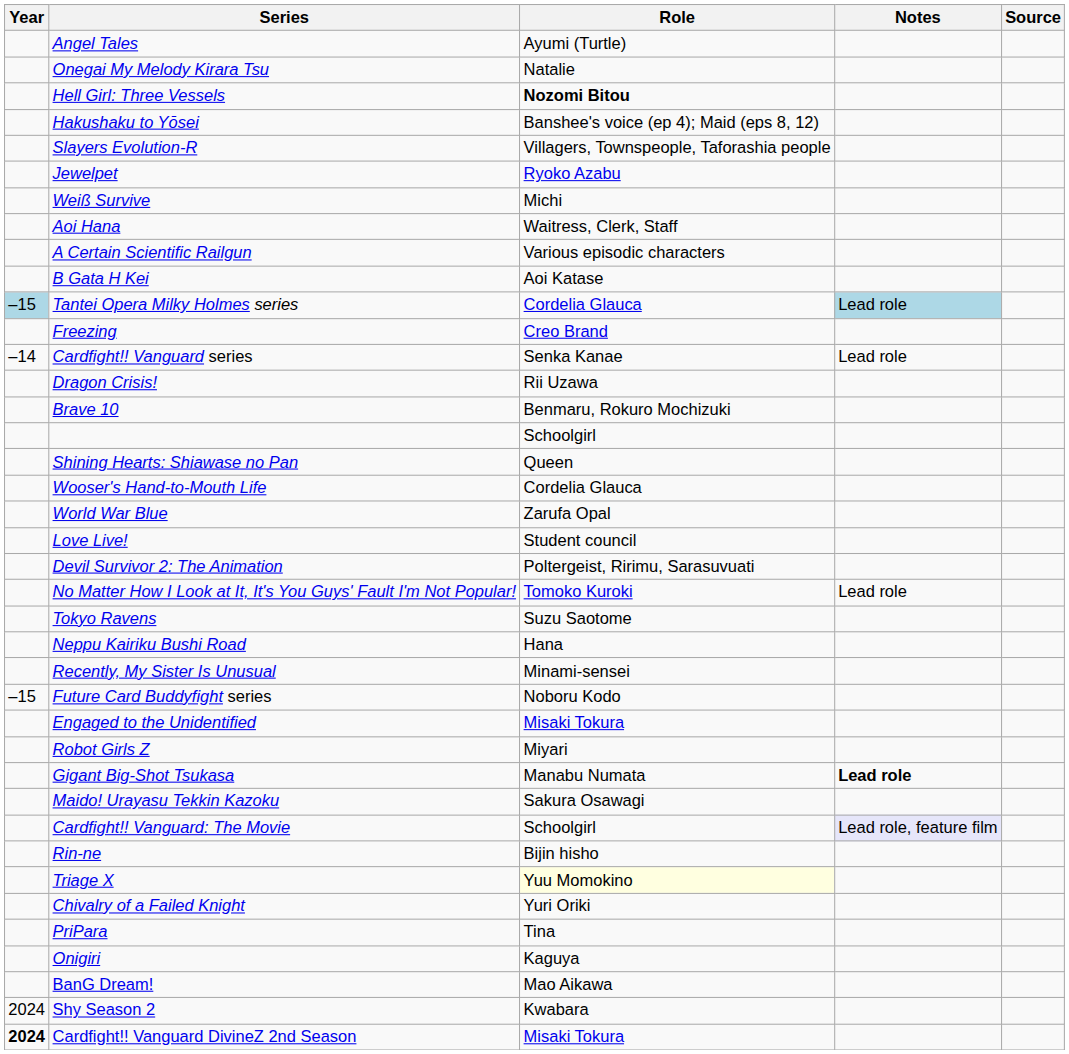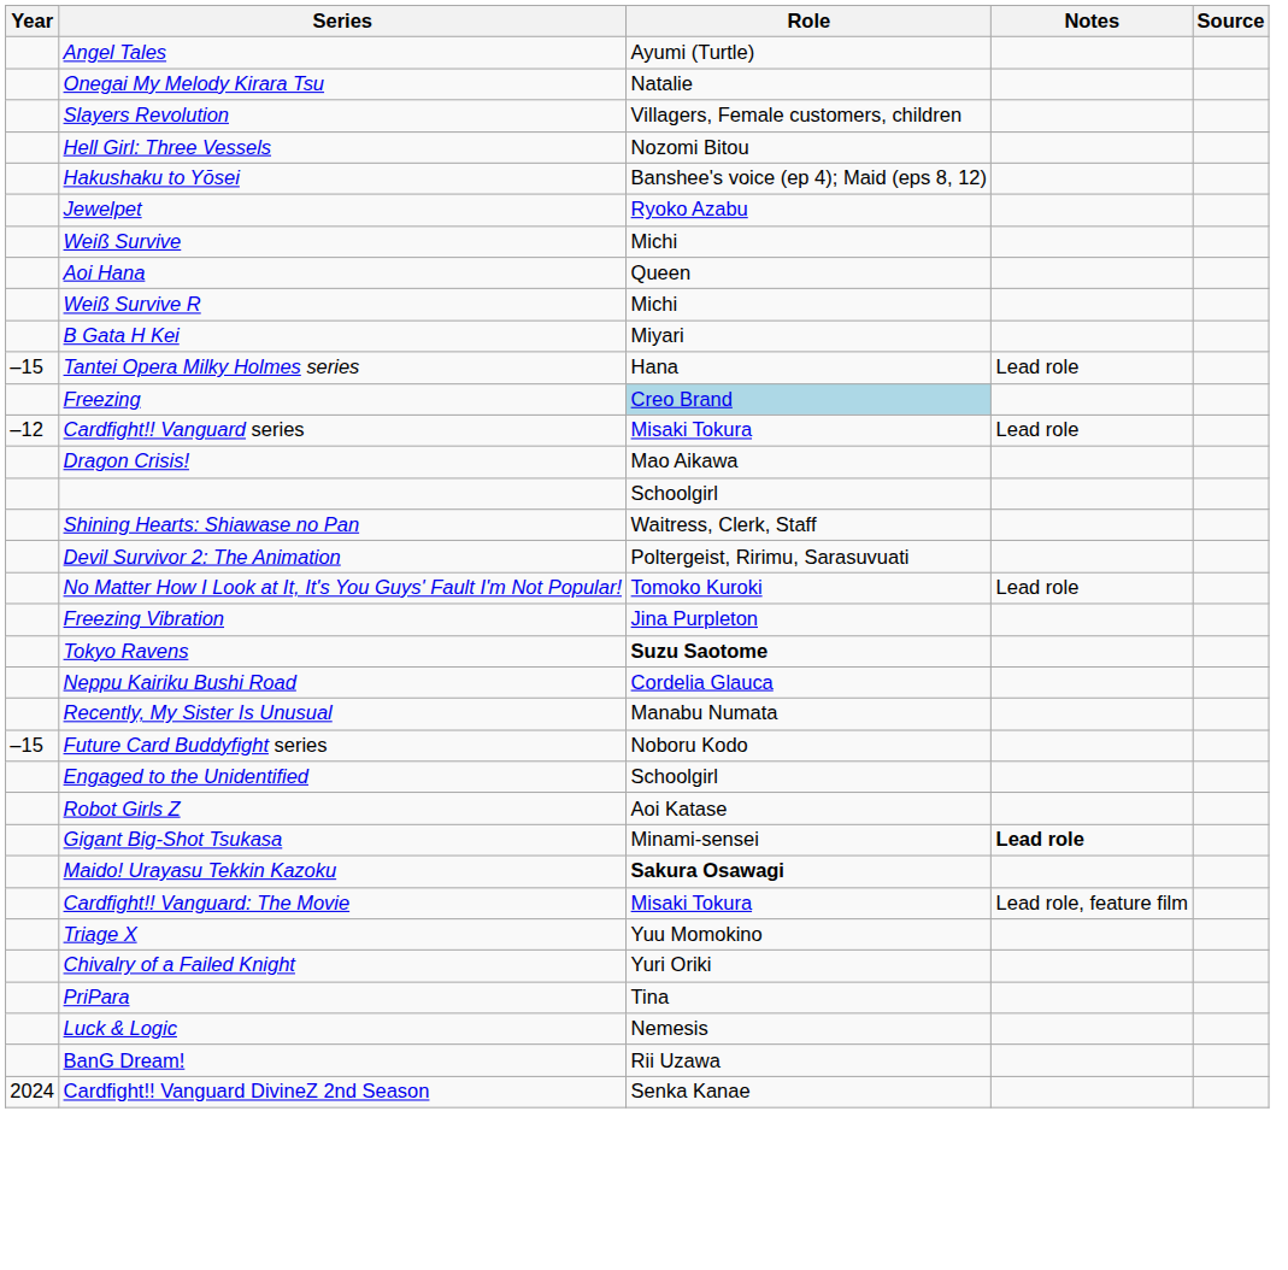+ row: Slayers Revolution | Villagers, Female customers, children
Hell Girl: Three Vessels | Role: bold -> normal
- row: Slayers Evolution-R | Villagers, Townspeople, Taforashia people
Aoi Hana | Role: Waitress, Clerk, Staff -> Queen
- row: A Certain Scientific Railgun | Various episodic characters
+ row: Weiß Survive R | Michi
B Gata H Kei | Role: Aoi Katase -> Miyari
Tantei Opera Milky Holmes series | Year: lightblue background -> no background
Tantei Opera Milky Holmes series | Role: Cordelia Glauca -> Hana
Tantei Opera Milky Holmes series | Notes: lightblue background -> no background
Freezing | Role: no background -> lightblue background
Cardfight!! Vanguard series | Year: –14 -> –12
Cardfight!! Vanguard series | Role: Senka Kanae -> Misaki Tokura
Dragon Crisis! | Role: Rii Uzawa -> Mao Aikawa
- row: Brave 10 | Benmaru, Rokuro Mochizuki
Shining Hearts: Shiawase no Pan | Role: Queen -> Waitress, Clerk, Staff
- row: Wooser's Hand-to-Mouth Life | Cordelia Glauca
- row: World War Blue | Zarufa Opal
- row: Love Live! | Student council
+ row: Freezing Vibration | Jina Purpleton
Tokyo Ravens | Role: normal -> bold
Neppu Kairiku Bushi Road | Role: Hana -> Cordelia Glauca
Recently, My Sister Is Unusual | Role: Minami-sensei -> Manabu Numata
Engaged to the Unidentified | Role: Misaki Tokura -> Schoolgirl
Robot Girls Z | Role: Miyari -> Aoi Katase
Gigant Big-Shot Tsukasa | Role: Manabu Numata -> Minami-sensei
Maido! Urayasu Tekkin Kazoku | Role: normal -> bold
Cardfight!! Vanguard: The Movie | Role: Schoolgirl -> Misaki Tokura
Cardfight!! Vanguard: The Movie | Notes: lavender background -> no background
- row: Rin-ne | Bijin hisho
Triage X | Role: lightyellow background -> no background
+ row: Luck & Logic | Nemesis
- row: Onigiri | Kaguya
BanG Dream! | Role: Mao Aikawa -> Rii Uzawa
- row: 2024 | Shy Season 2 | Kwabara
Cardfight!! Vanguard DivineZ 2nd Season | Year: bold -> normal
Cardfight!! Vanguard DivineZ 2nd Season | Role: Misaki Tokura -> Senka Kanae
